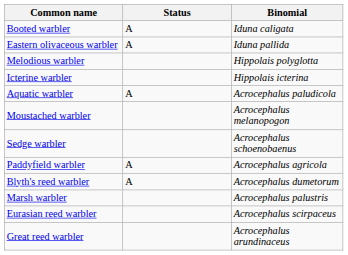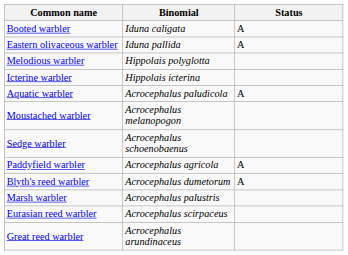columns swapped: Binomial <-> Status
